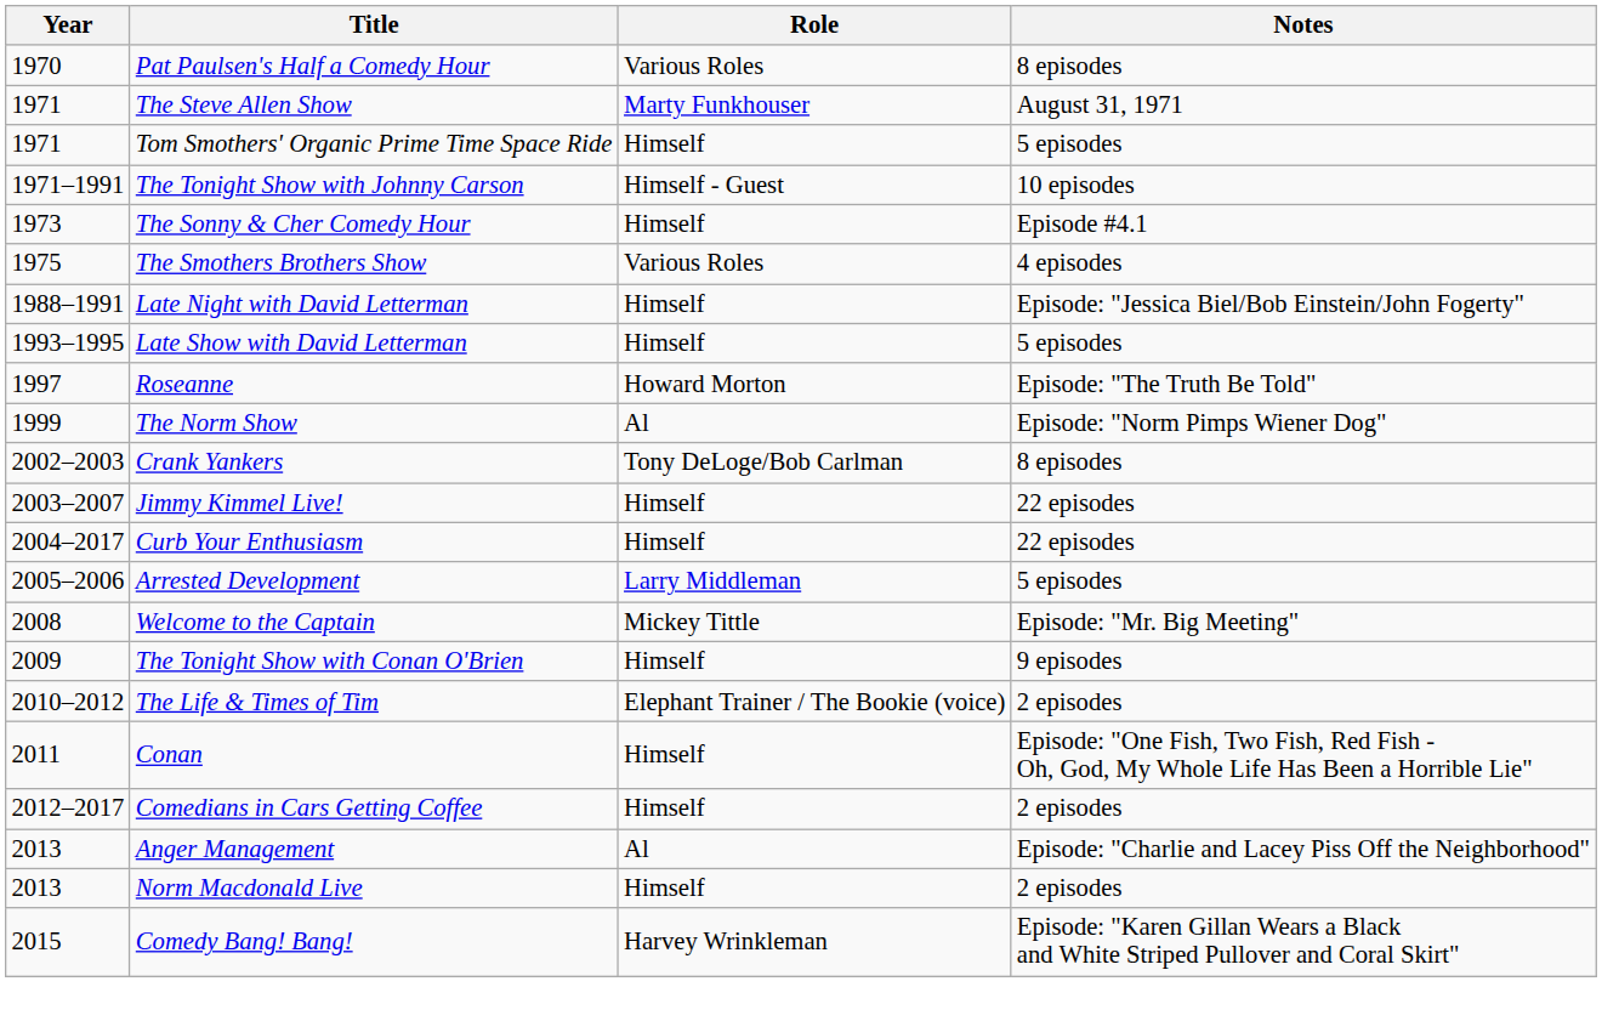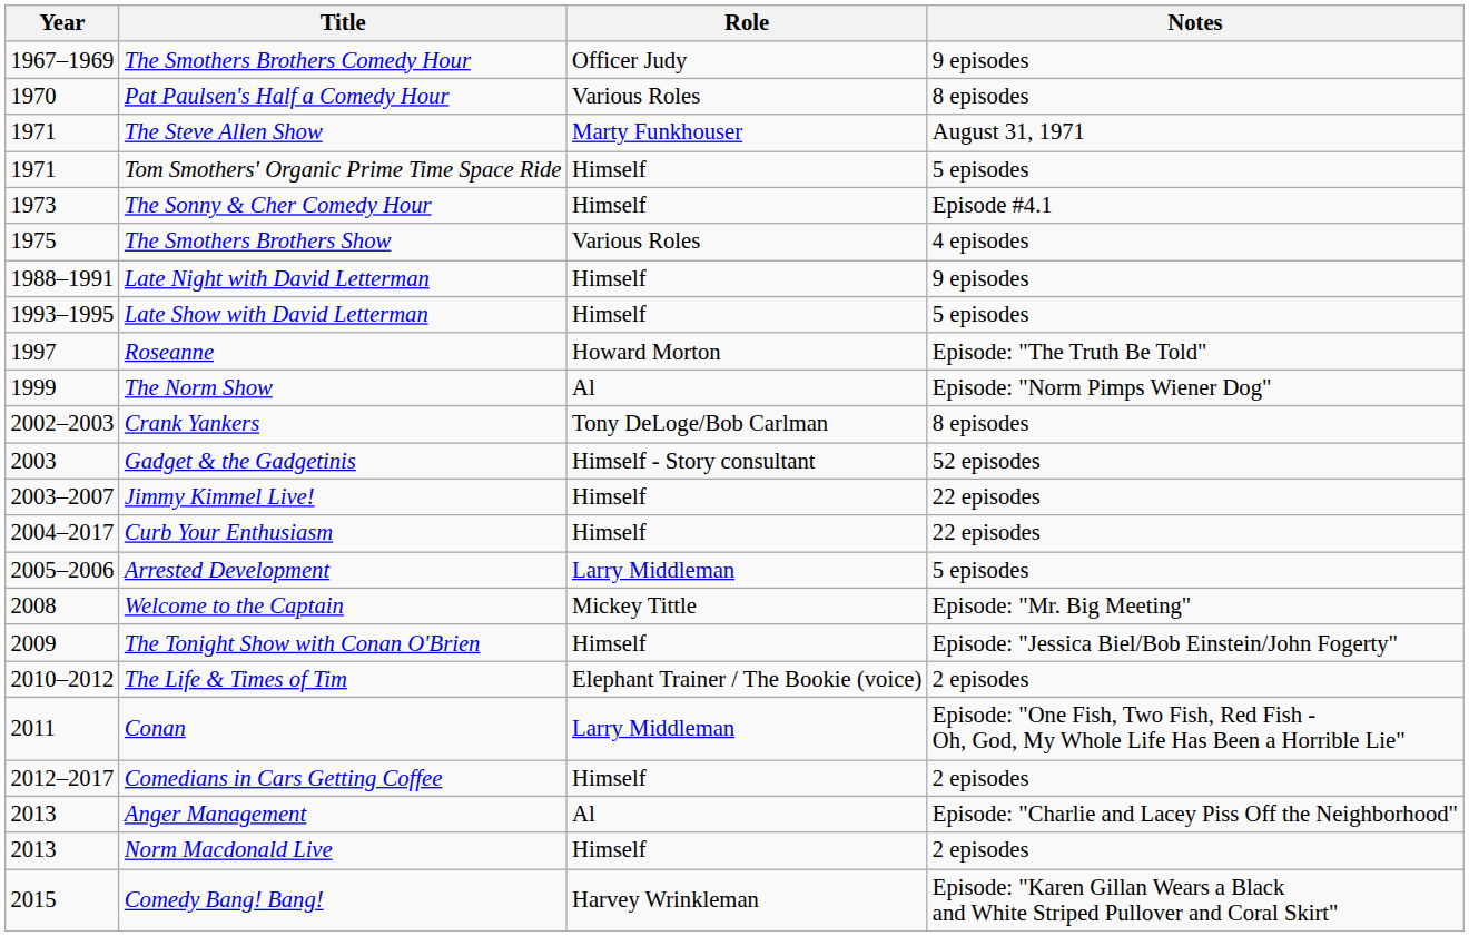+ row: 1967–1969 | The Smothers Brothers Comedy Hour | Officer Judy | 9 episodes
- row: 1971–1991 | The Tonight Show with Johnny Carson | Himself - Guest | 10 episodes
Late Night with David Letterman | Notes: Episode: "Jessica Biel/Bob Einstein/John Fogerty" -> 9 episodes
+ row: 2003 | Gadget & the Gadgetinis | Himself - Story consultant | 52 episodes
The Tonight Show with Conan O'Brien | Notes: 9 episodes -> Episode: "Jessica Biel/Bob Einstein/John Fogerty"
Conan | Role: Himself -> Larry Middleman
